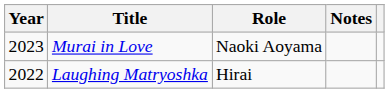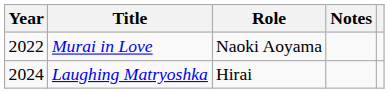Murai in Love | Year: 2023 -> 2022
Laughing Matryoshka | Year: 2022 -> 2024
